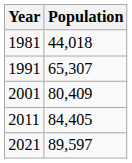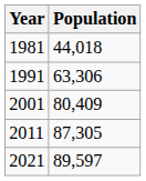1991 | Population: 65,307 -> 63,306
2011 | Population: 84,405 -> 87,305
